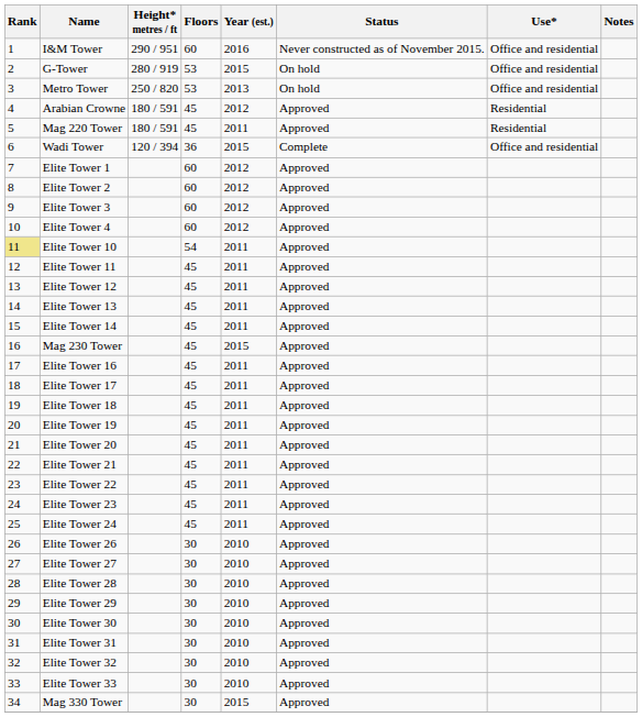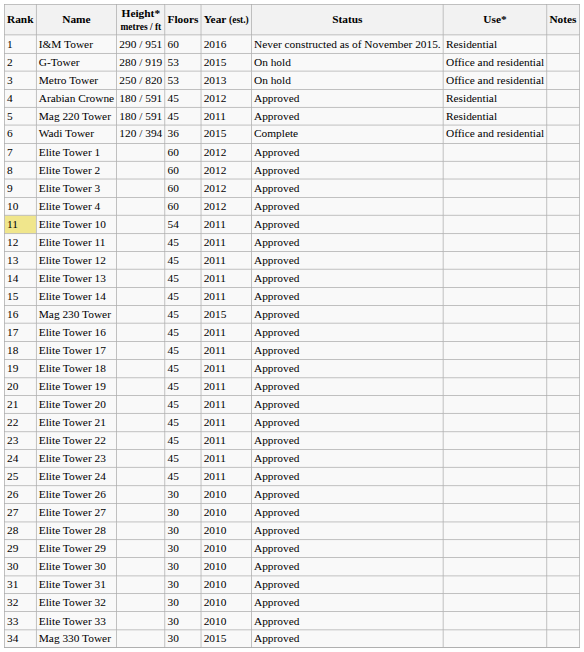I&M Tower | Use*: Office and residential -> Residential
